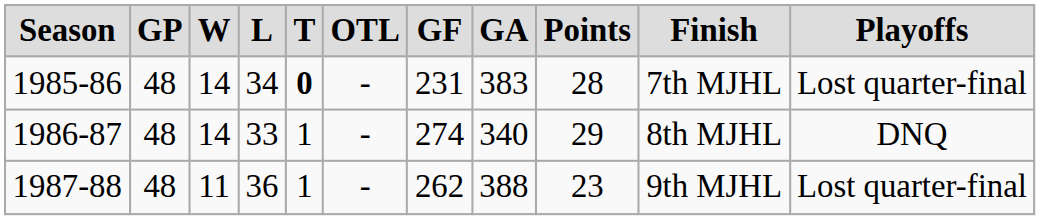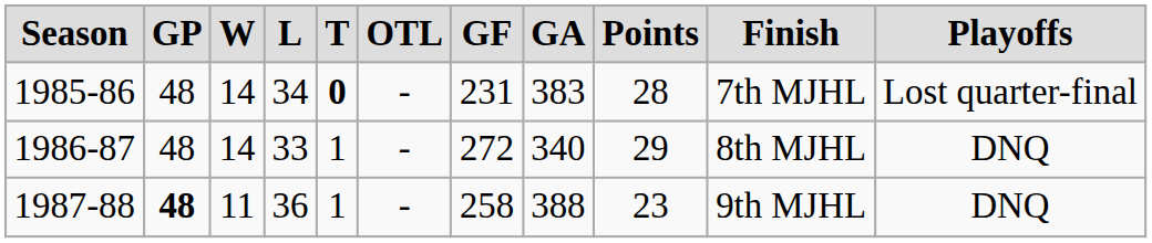1986-87 | GF: 274 -> 272
1987-88 | GP: normal -> bold
1987-88 | GF: 262 -> 258
1987-88 | Playoffs: Lost quarter-final -> DNQ
